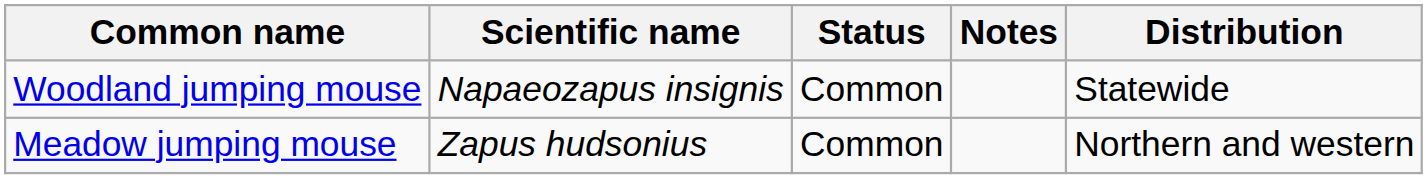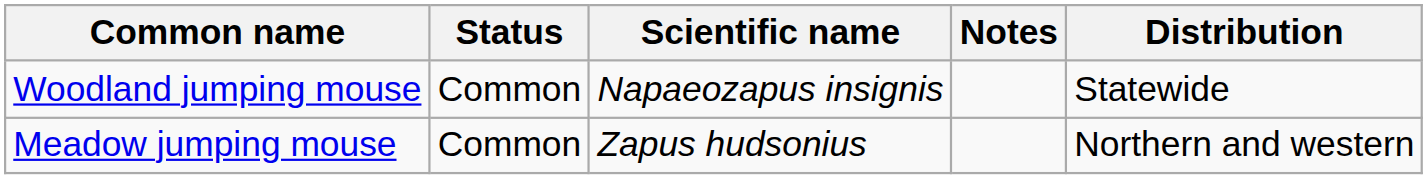columns swapped: Scientific name <-> Status
